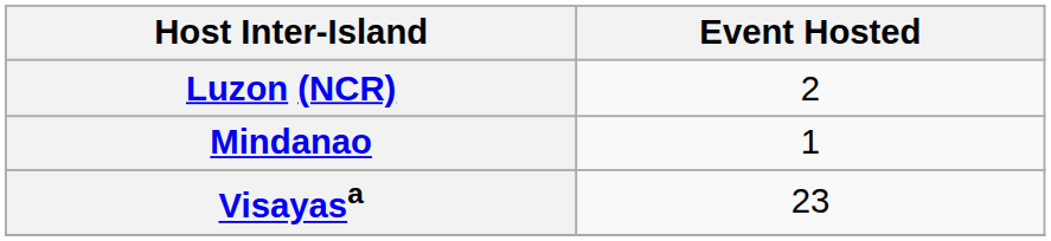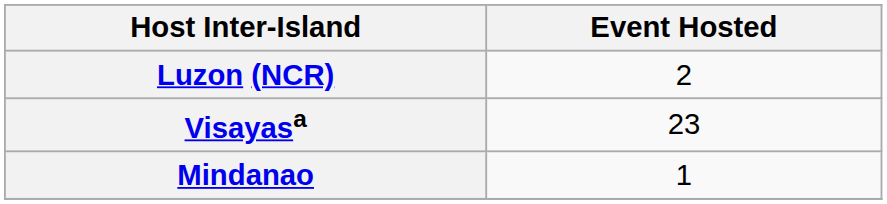rows swapped: Visayasa <-> Mindanao
